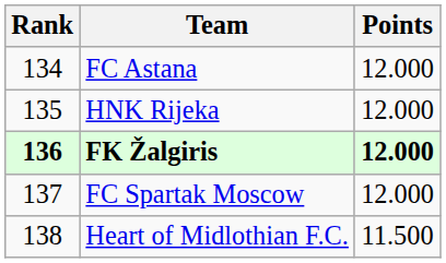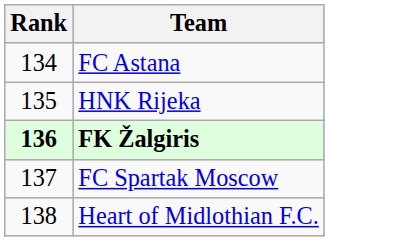- column: Points | 12.000 | 12.000 | 12.000 | 12.000 | 11.500
